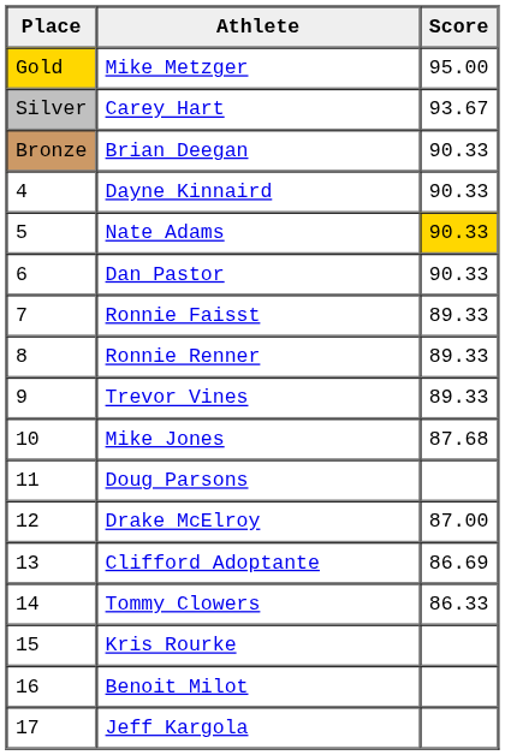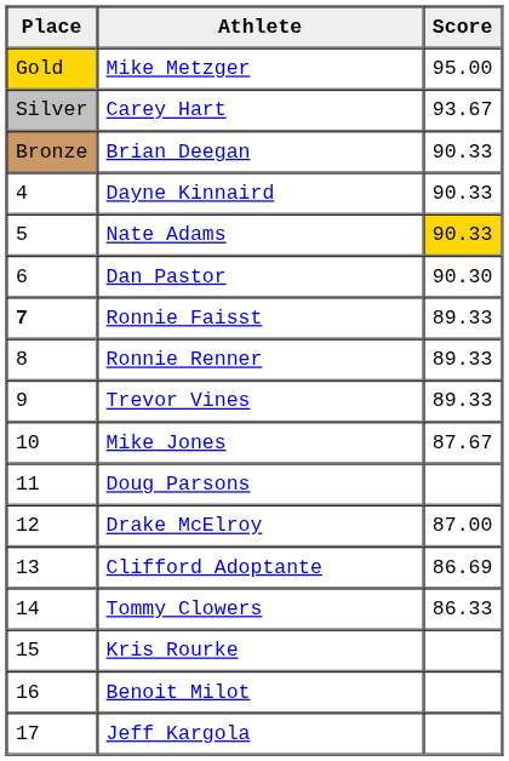Dan Pastor | Score: 90.33 -> 90.30
Ronnie Faisst | Place: normal -> bold
Mike Jones | Score: 87.68 -> 87.67
